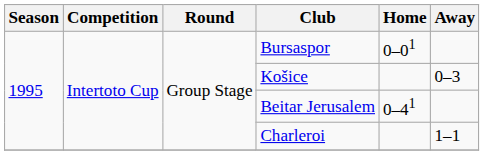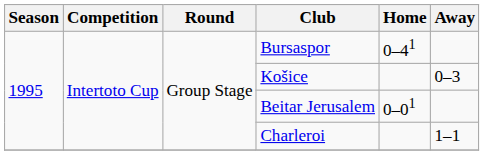Bursaspor | Home: 0–01 -> 0–41
Beitar Jerusalem | Home: 0–41 -> 0–01
